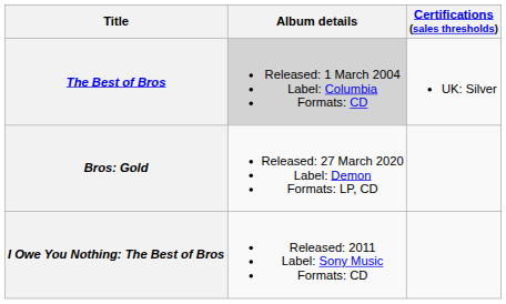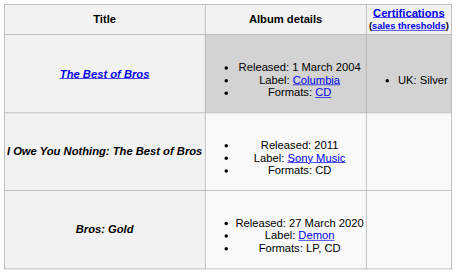The Best of Bros | Certifications (sales thresholds): no background -> lightgrey background
rows swapped: I Owe You Nothing: The Best of Bros <-> Bros: Gold
